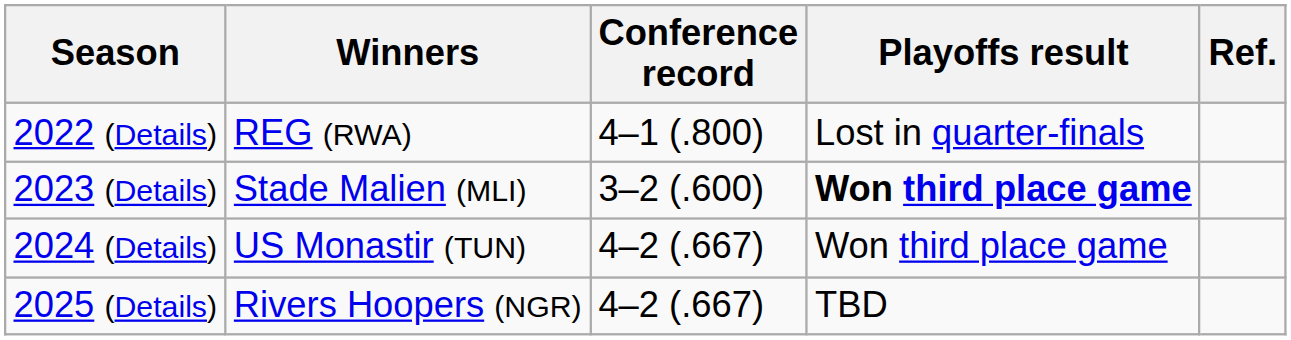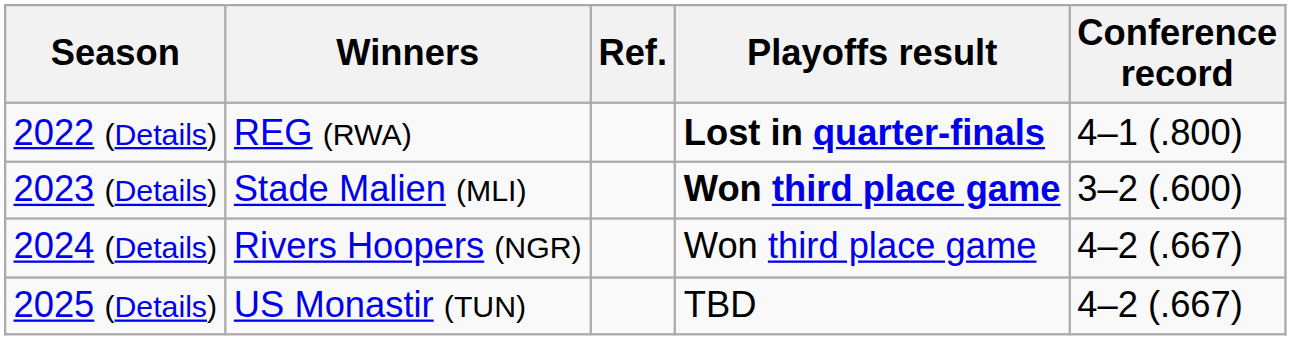columns swapped: Conference record <-> Ref.
2022 (Details) | Playoffs result: normal -> bold
2024 (Details) | Winners: US Monastir (TUN) -> Rivers Hoopers (NGR)
2025 (Details) | Winners: Rivers Hoopers (NGR) -> US Monastir (TUN)
